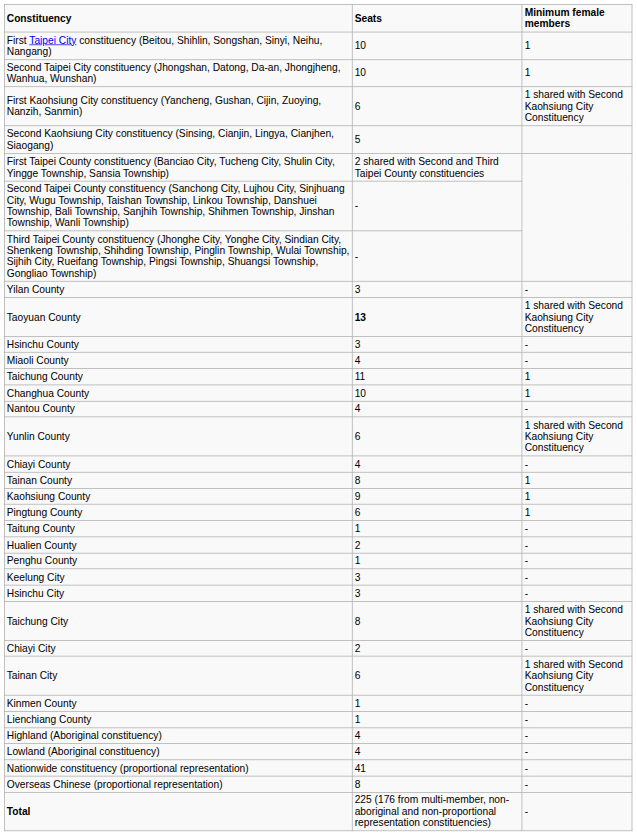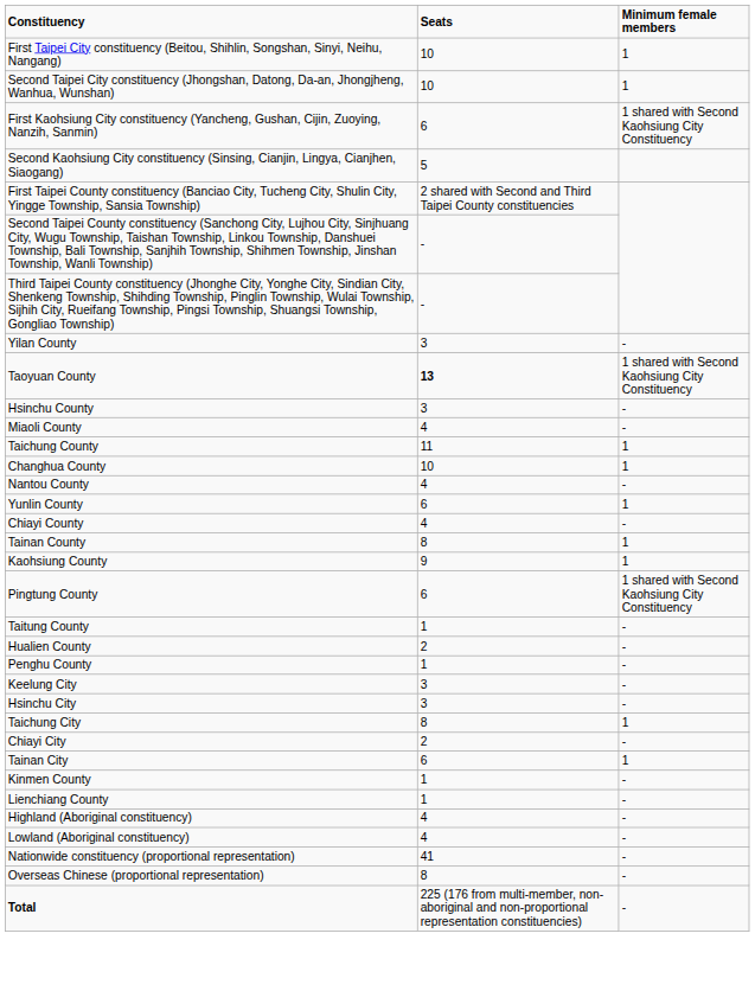Yunlin County | Minimum female members: 1 shared with Second Kaohsiung City Constituency -> 1
Pingtung County | Minimum female members: 1 -> 1 shared with Second Kaohsiung City Constituency
Taichung City | Minimum female members: 1 shared with Second Kaohsiung City Constituency -> 1
Tainan City | Minimum female members: 1 shared with Second Kaohsiung City Constituency -> 1
